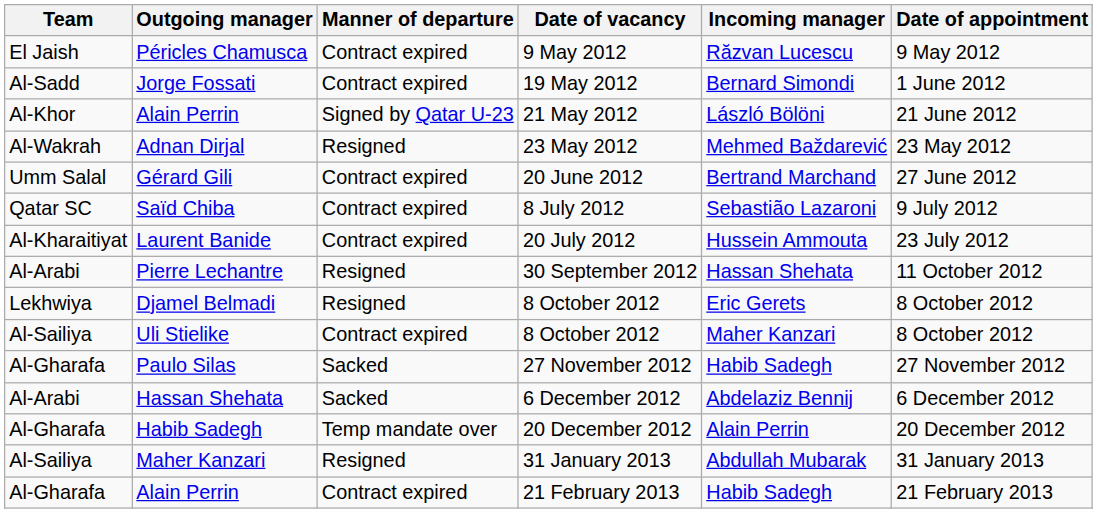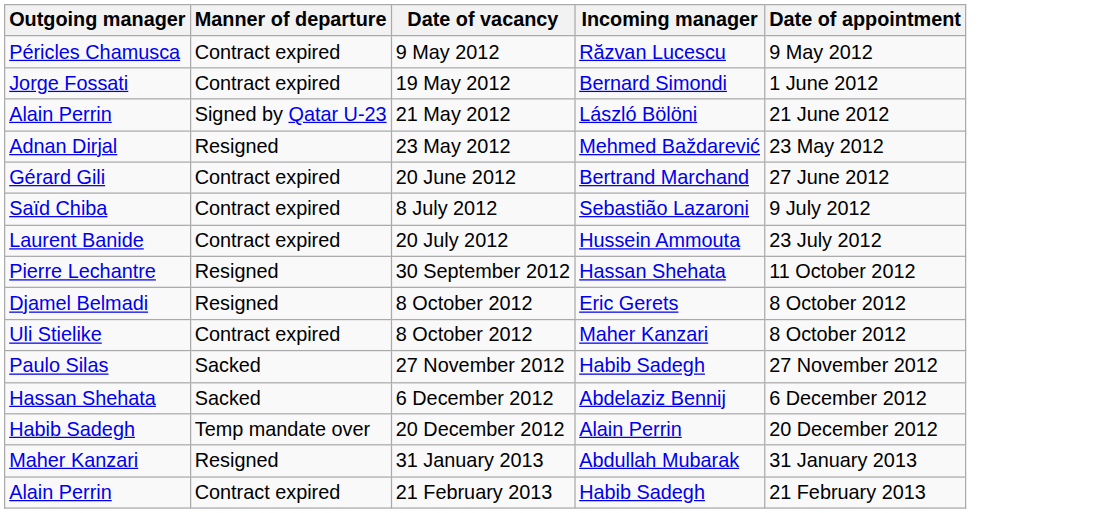- column: Team | El Jaish | Al-Sadd | Al-Khor | Al-Wakrah | Umm Salal | Qatar SC | Al-Kharaitiyat | Al-Arabi | Lekhwiya | Al-Sailiya | Al-Gharafa | Al-Arabi | Al-Gharafa | Al-Sailiya | Al-Gharafa
